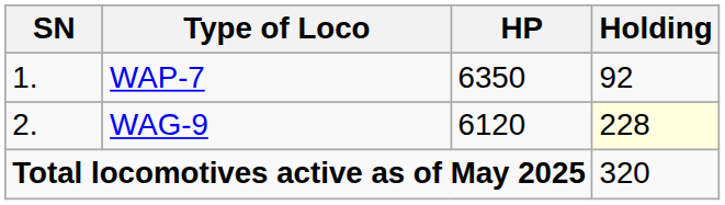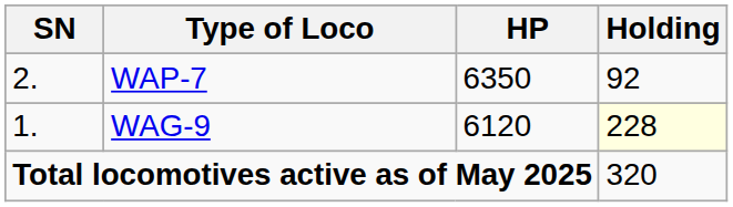WAP-7 | SN: 1. -> 2.
WAG-9 | SN: 2. -> 1.
